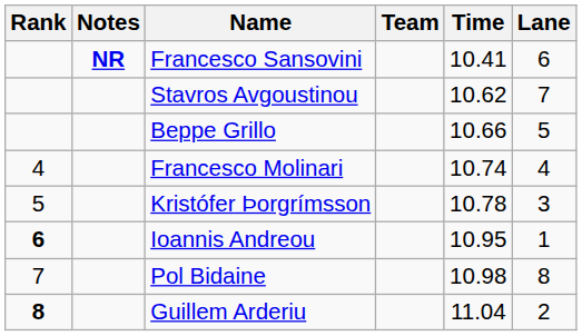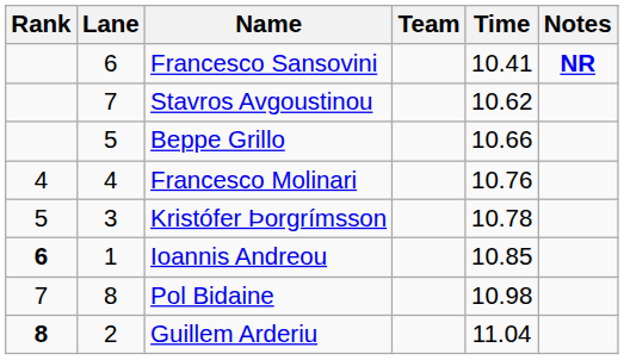columns swapped: Lane <-> Notes
Francesco Molinari | Time: 10.74 -> 10.76
Ioannis Andreou | Time: 10.95 -> 10.85
